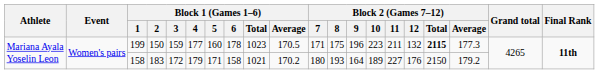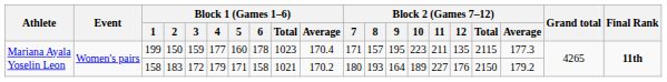199 | Block 1 (Games 1–6) / Average: 170.5 -> 170.4
199 | Block 2 (Games 7–12) / 8: 175 -> 157
199 | Block 2 (Games 7–12) / 9: 196 -> 195
199 | Block 2 (Games 7–12) / 12: 132 -> 135
199 | Block 2 (Games 7–12) / Total: bold -> normal
